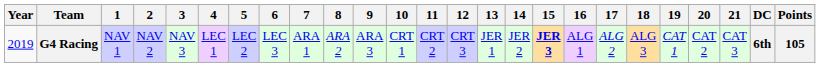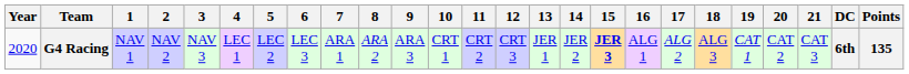G4 Racing | Year: 2019 -> 2020
G4 Racing | Points: 105 -> 135
